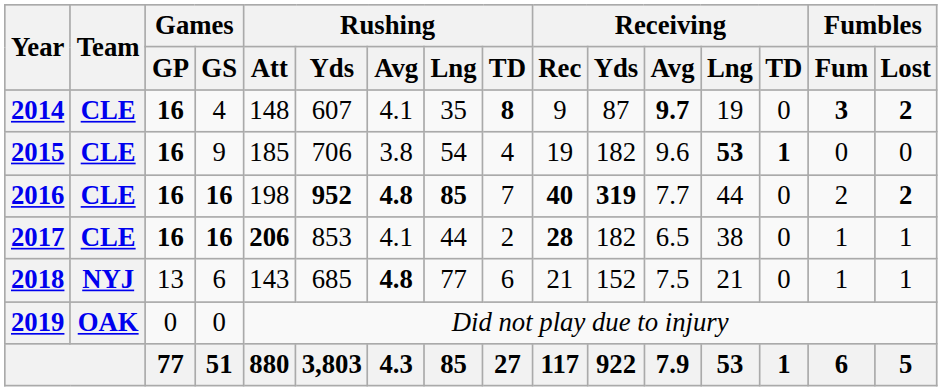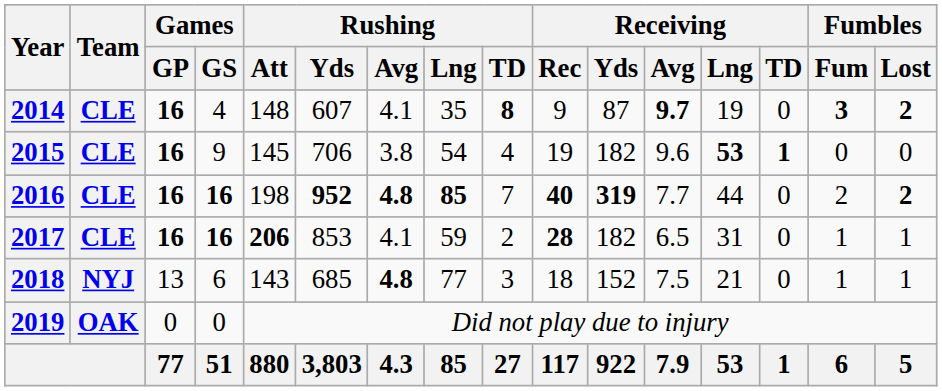2015 | Rushing / Att: 185 -> 145
2017 | Rushing / Lng: 44 -> 59
2017 | Receiving / Lng: 38 -> 31
2018 | Rushing / TD: 6 -> 3
2018 | Receiving / Rec: 21 -> 18
